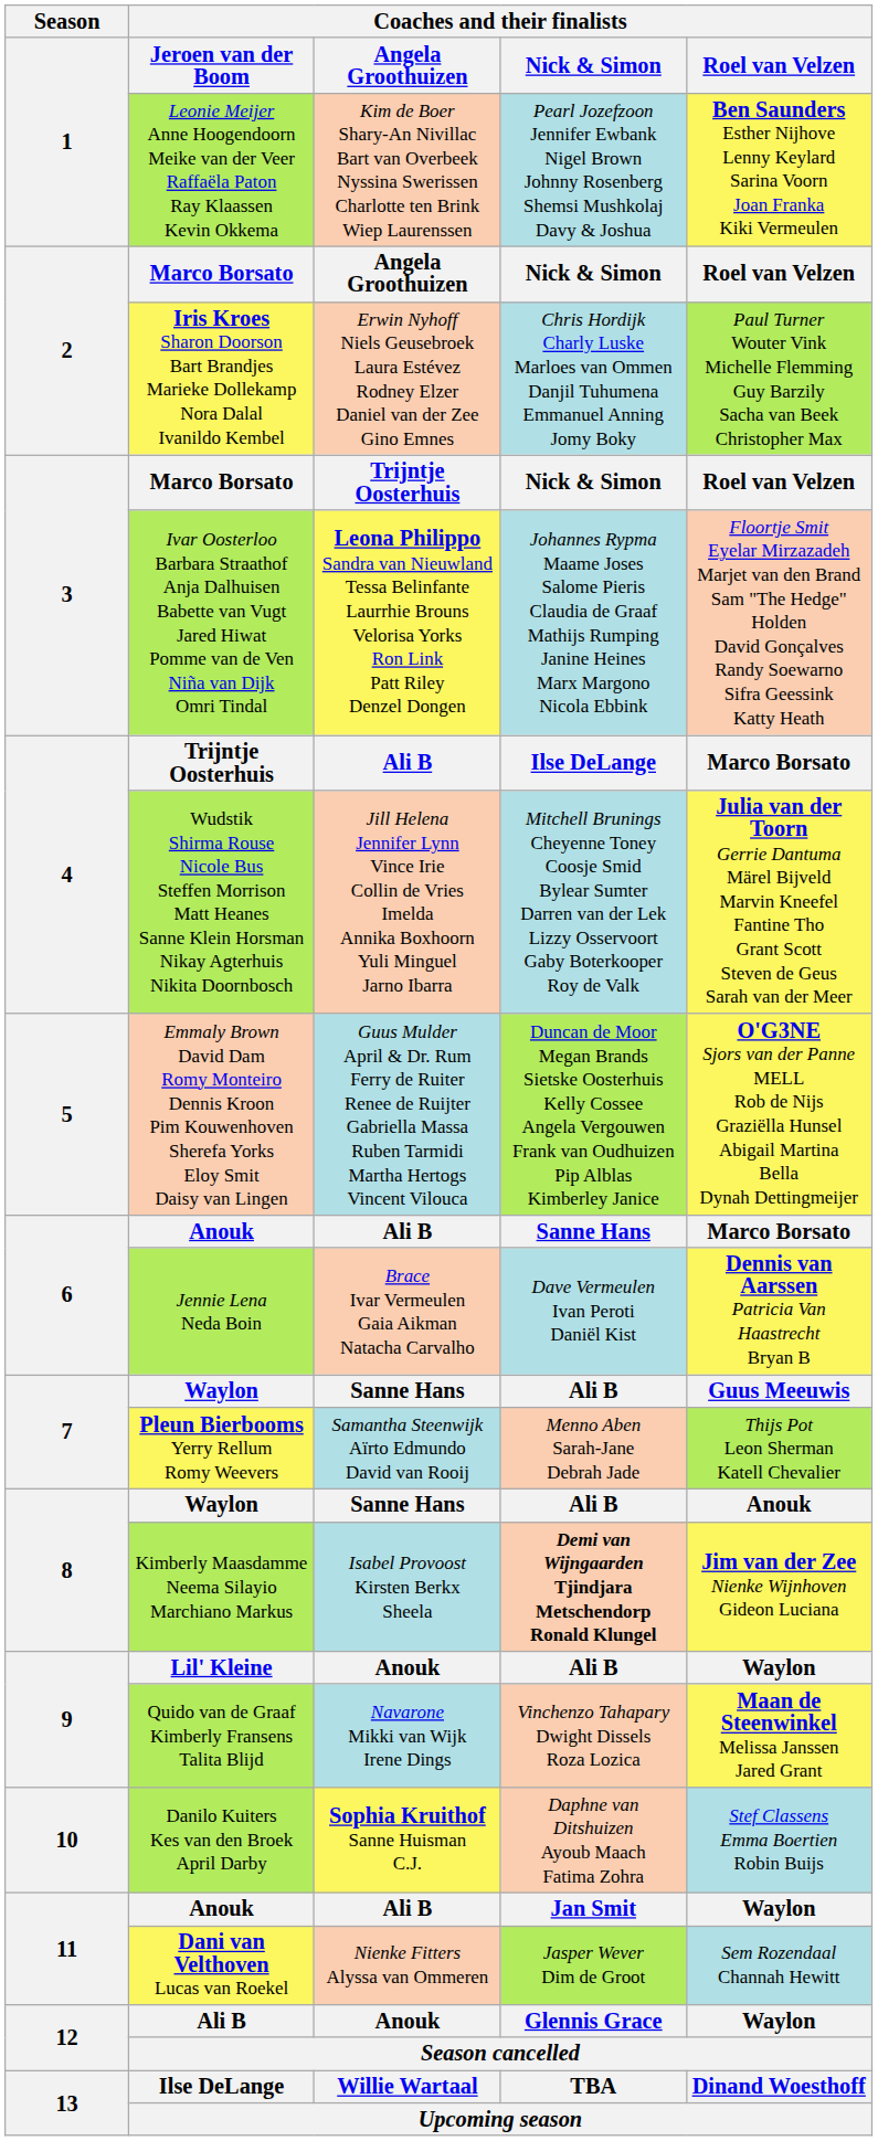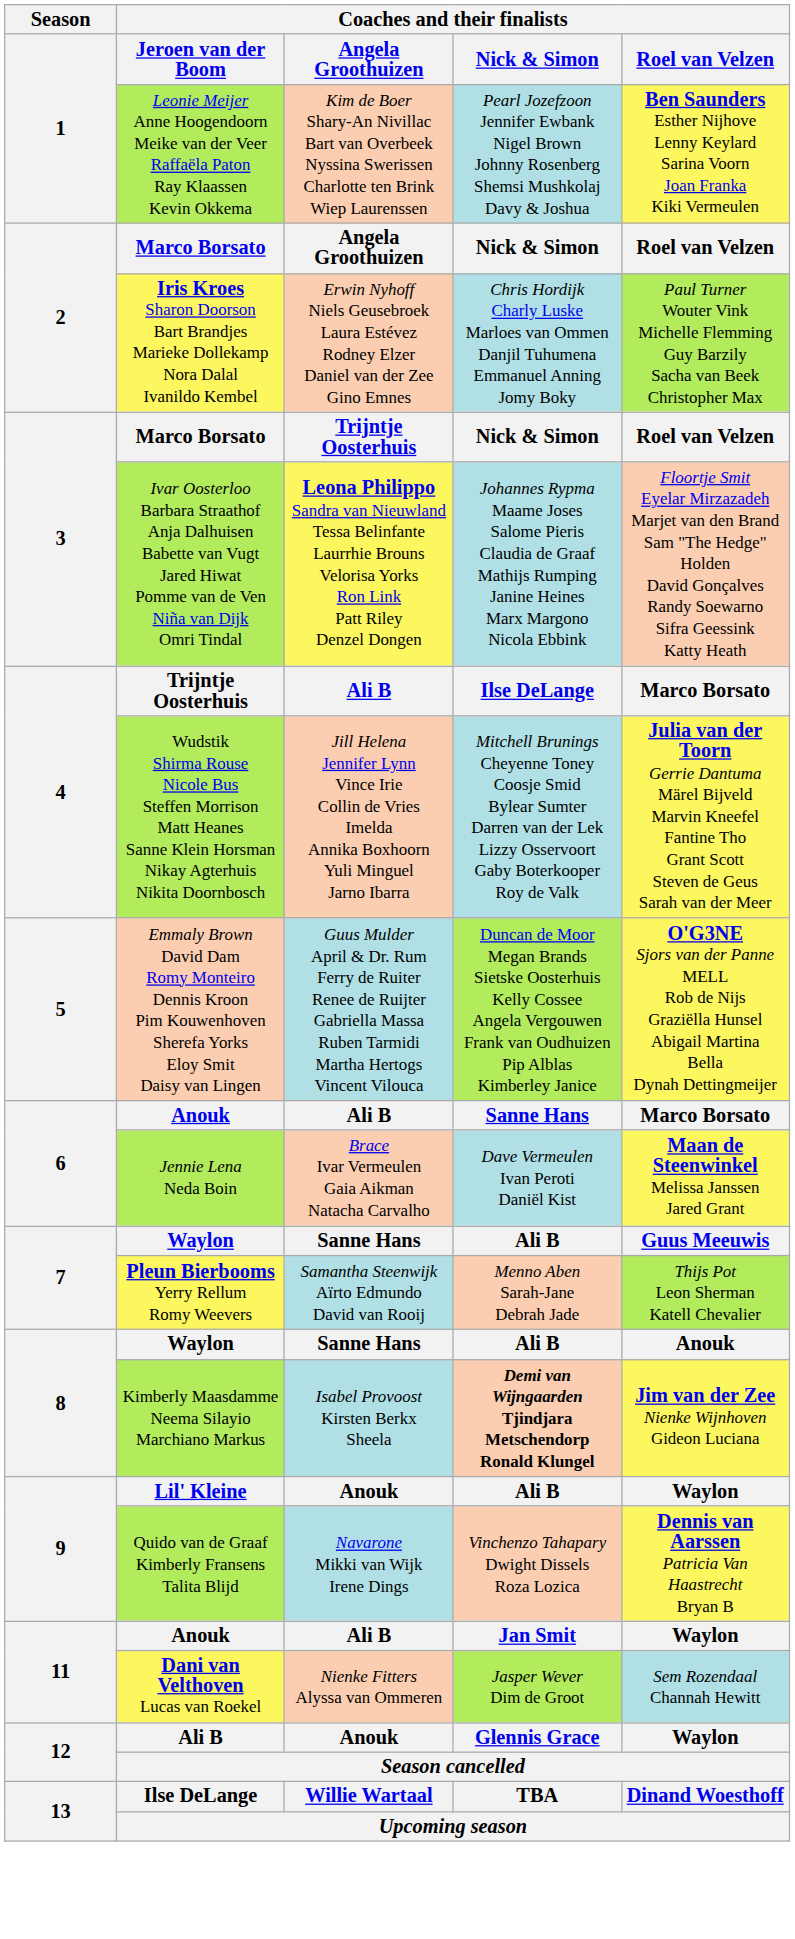6 / Jennie Lena Neda Boin | Coaches and their finalists / Roel van Velzen: Dennis van Aarssen Patricia Van Haastrecht Bryan B -> Maan de Steenwinkel Melissa Janssen Jared Grant
9 / Quido van de Graaf Kimberly Fransens Talita Blijd | Coaches and their finalists / Roel van Velzen: Maan de Steenwinkel Melissa Janssen Jared Grant -> Dennis van Aarssen Patricia Van Haastrecht Bryan B
- row: 10 | Danilo Kuiters Kes van den Broek April Darby | Sophia Kruithof Sanne Huisman C.J. | Daphne van Ditshuizen Ayoub Maach Fatima Zohra | Stef Classens Emma Boertien Robin Buijs
